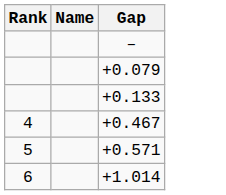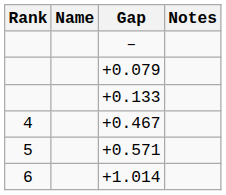+ column: Notes
